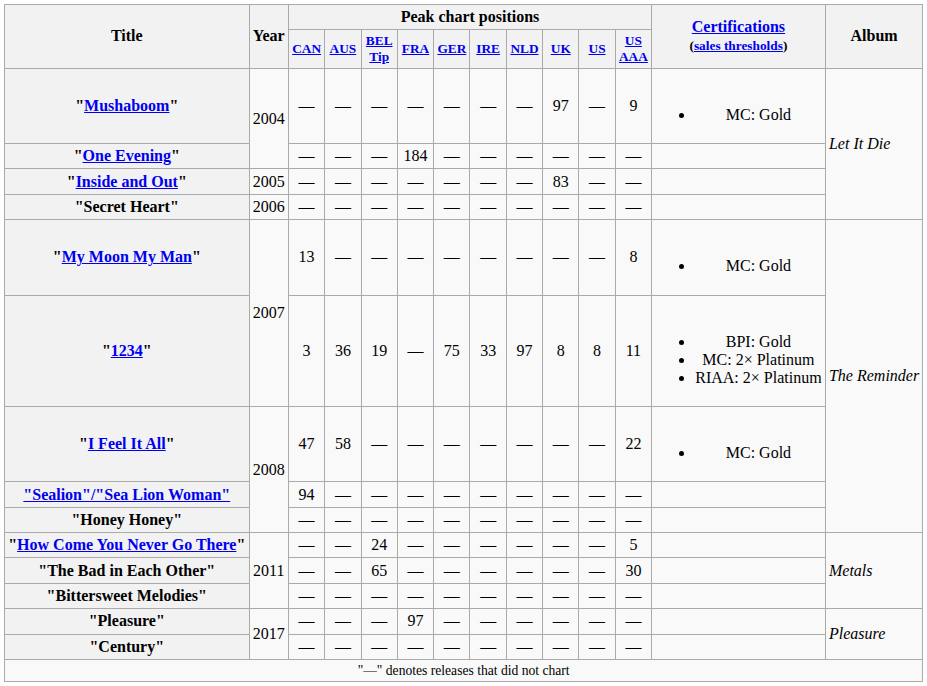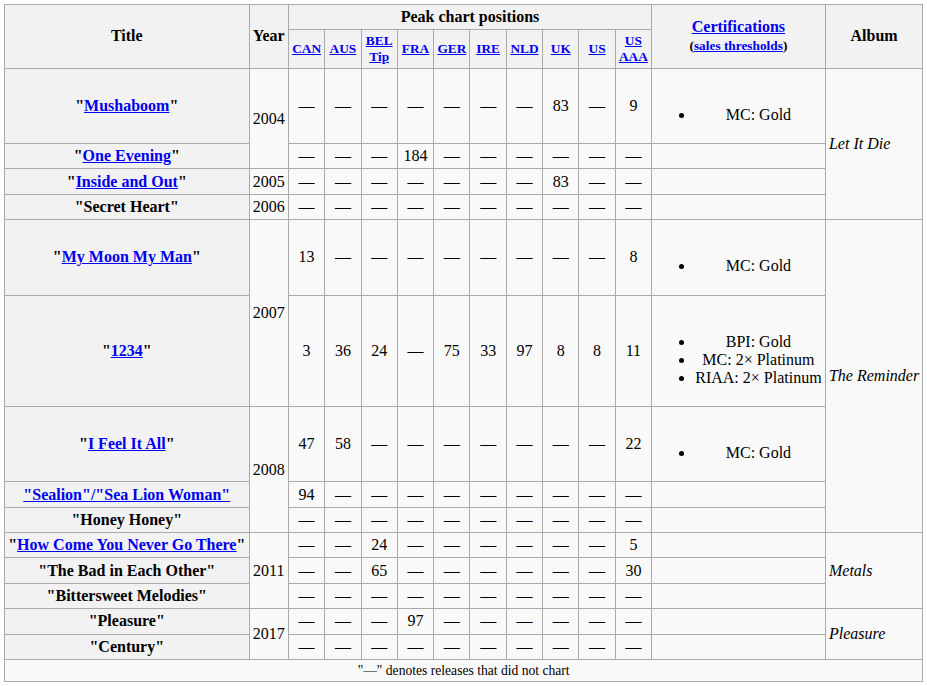"Mushaboom" | Peak chart positions / UK: 97 -> 83
"1234" | Peak chart positions / BEL Tip: 19 -> 24
